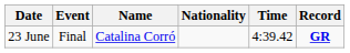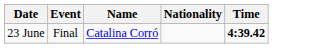- column: Record | GR
23 June | Time: normal -> bold
